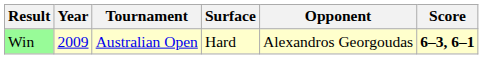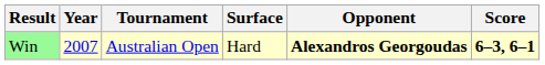Win | Year: 2009 -> 2007
Win | Opponent: normal -> bold
